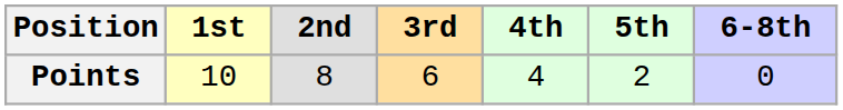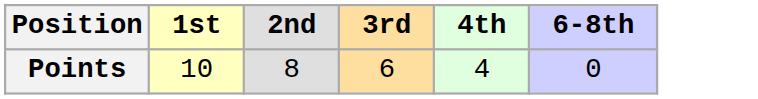- column: 5th | 2
